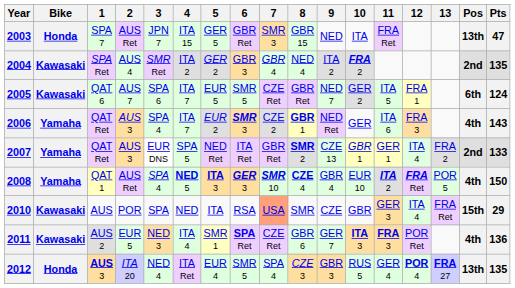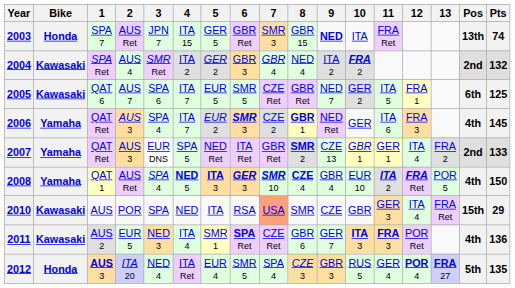2003 | 9: normal -> bold
2003 | Pts: 47 -> 74
2004 | Pts: 135 -> 132
2005 | Pts: 124 -> 125
2006 | Pts: 143 -> 145
2012 | Pos: 13th -> 5th
